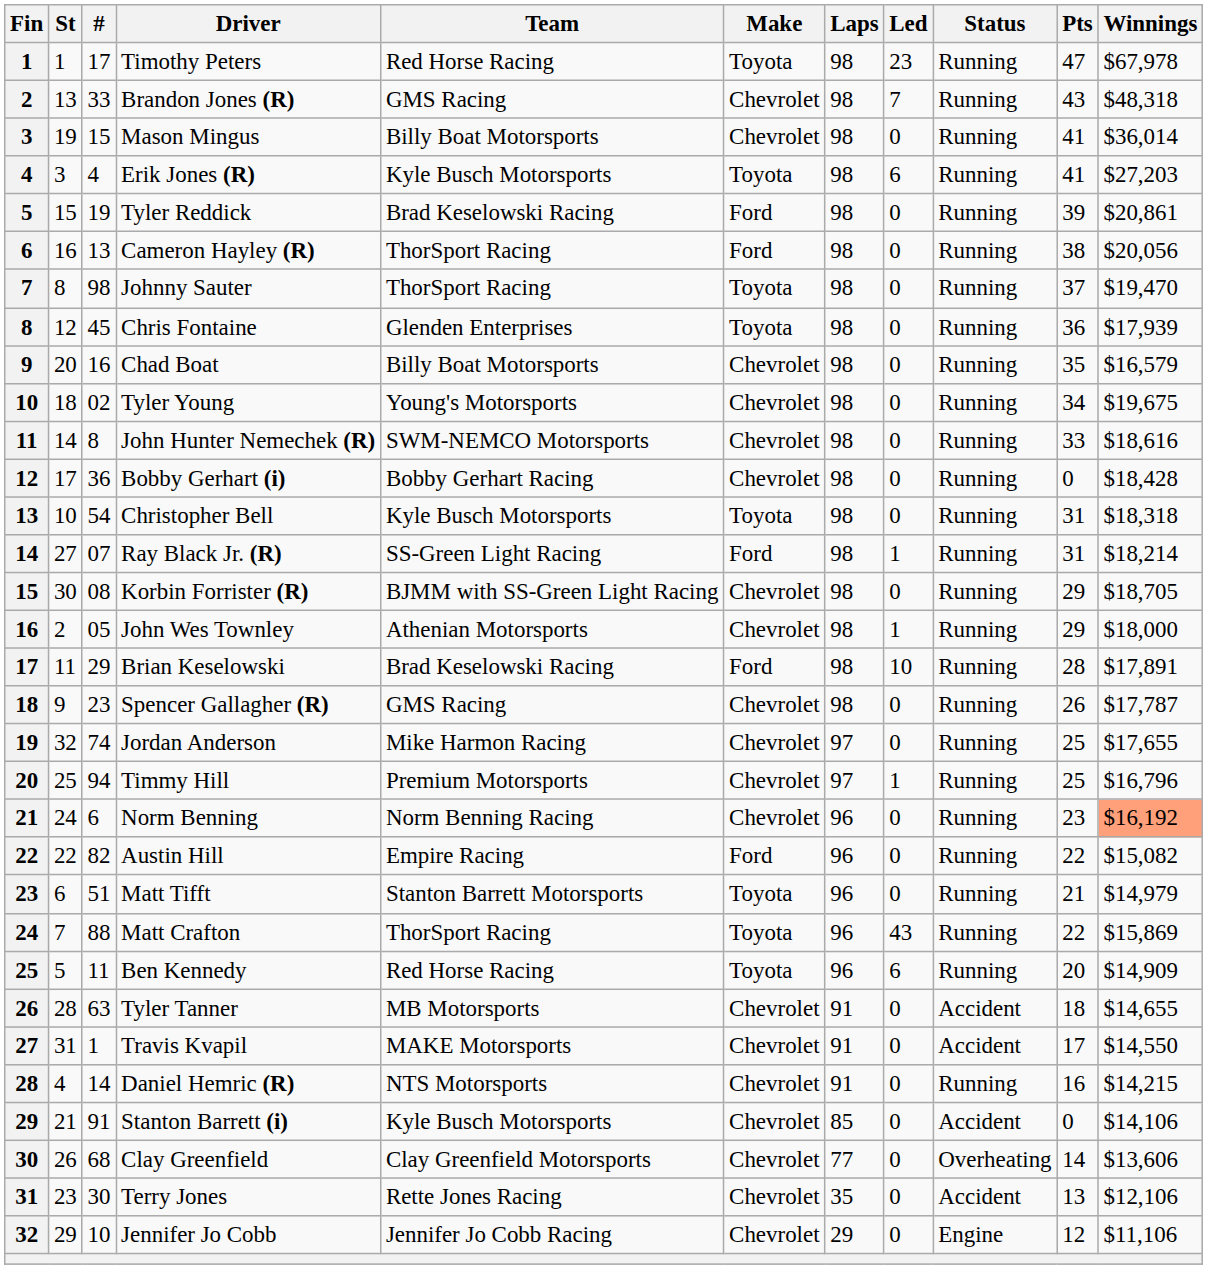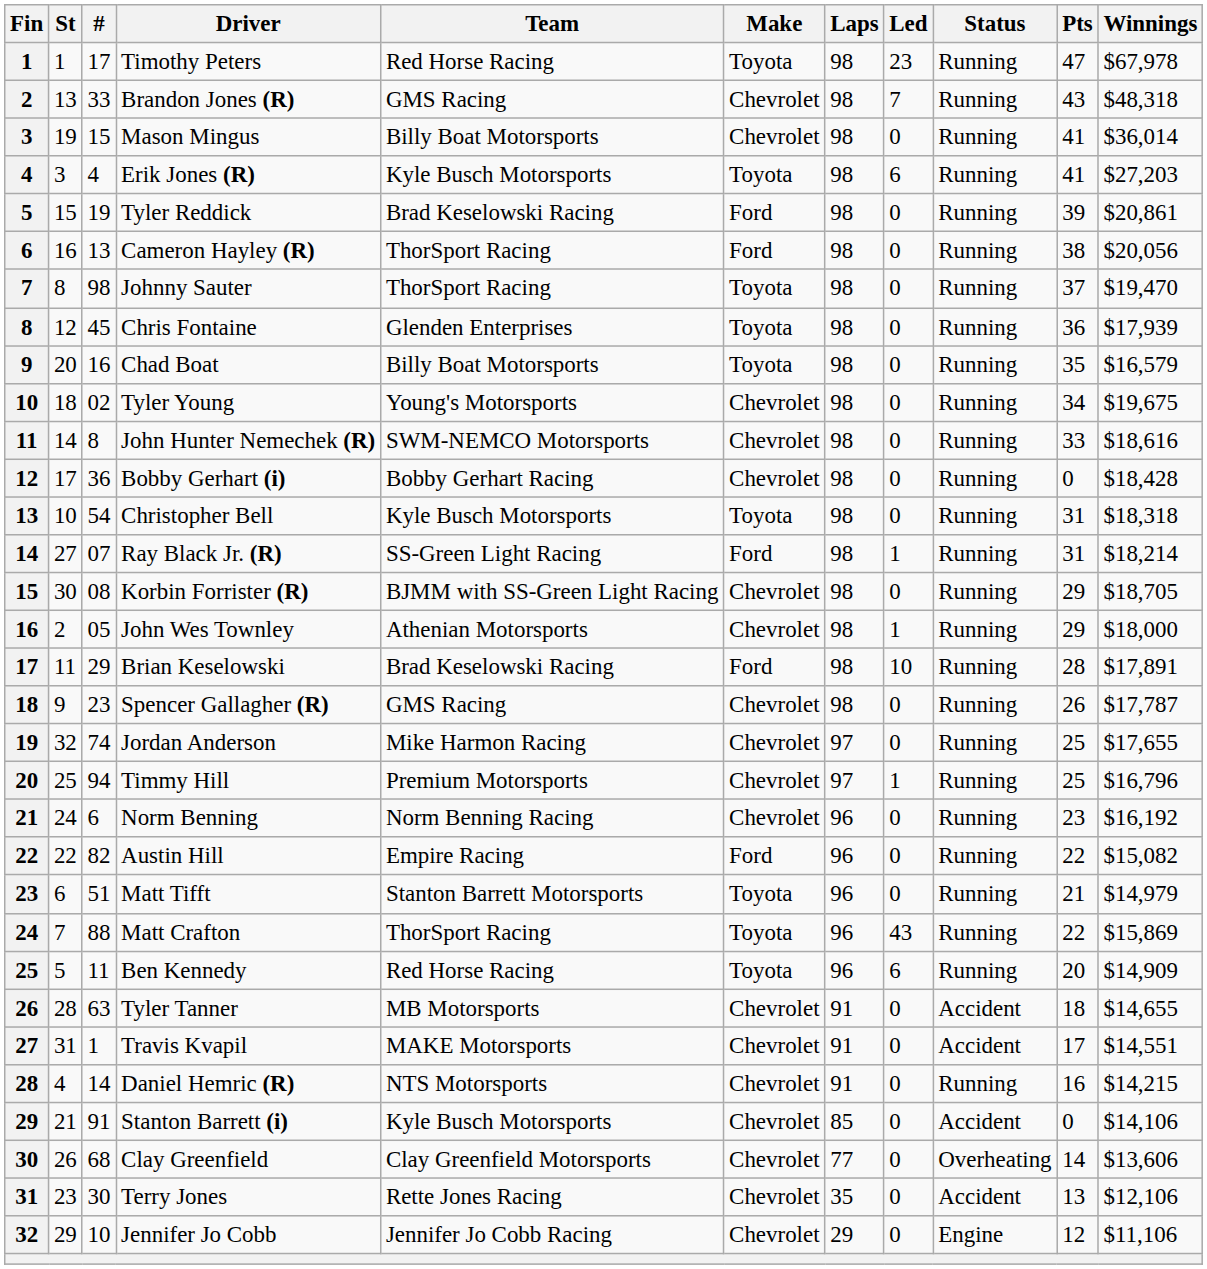Chad Boat | Make: Chevrolet -> Toyota
Norm Benning | Winnings: lightsalmon background -> no background
Travis Kvapil | Winnings: $14,550 -> $14,551
